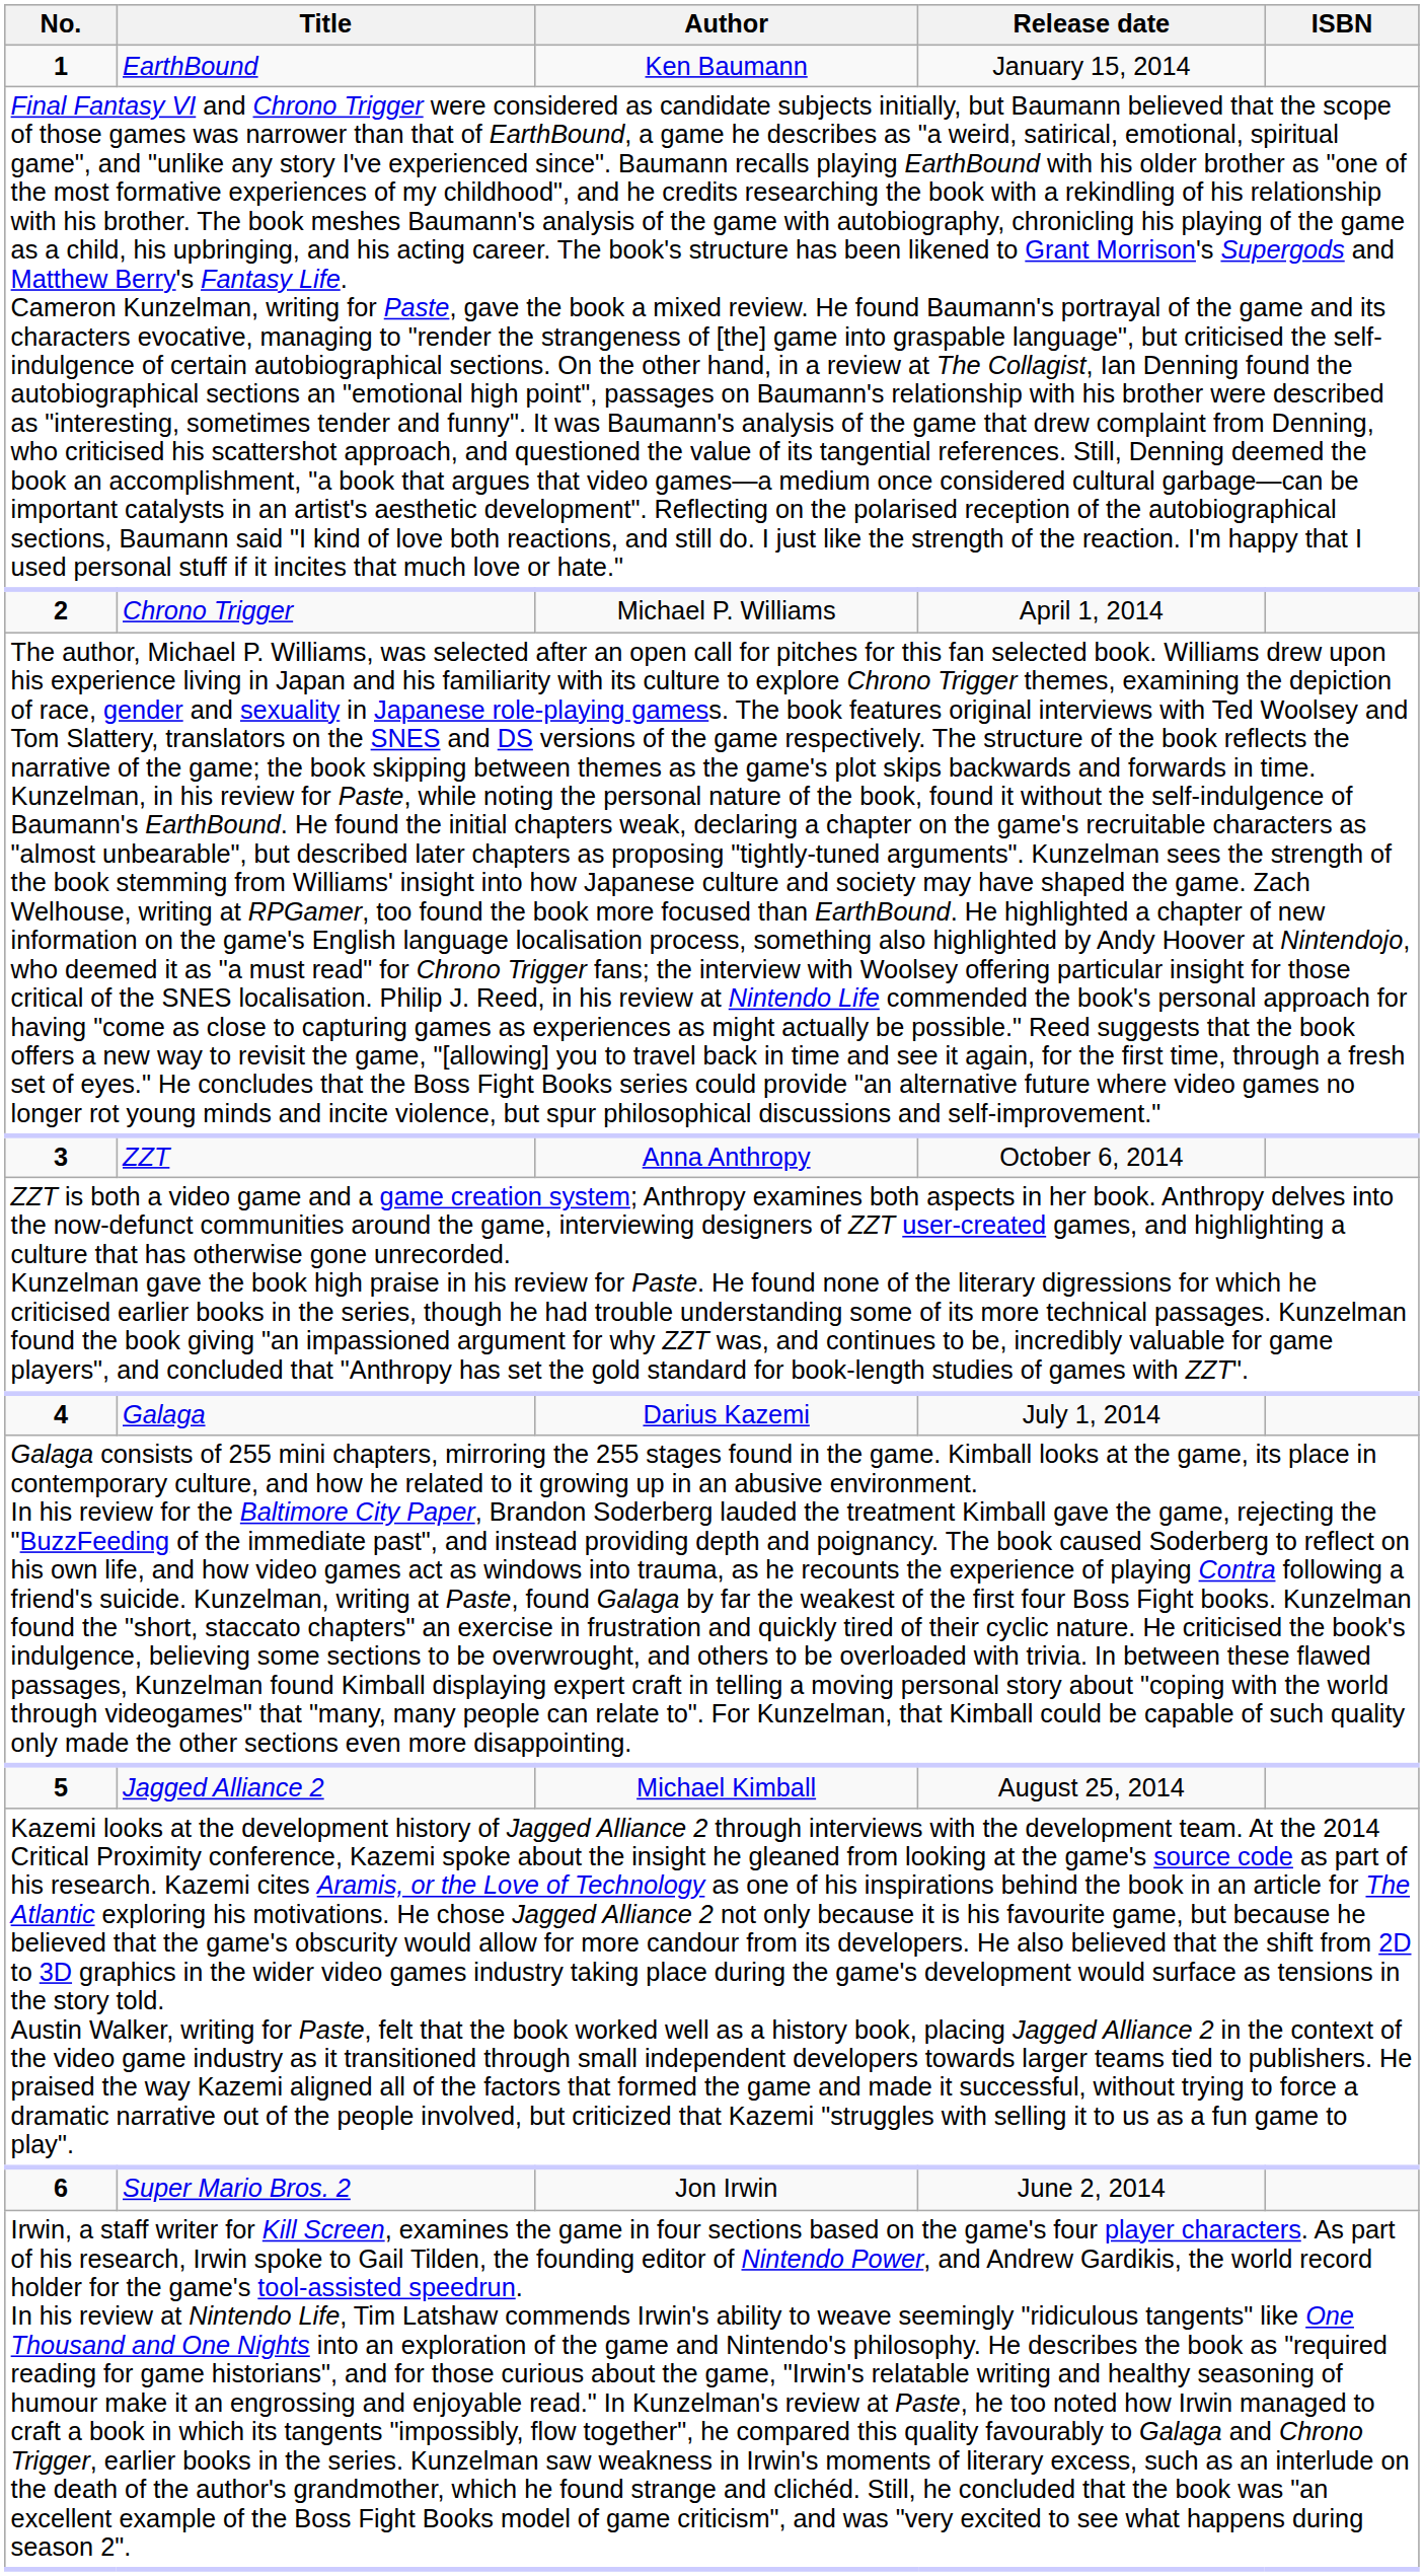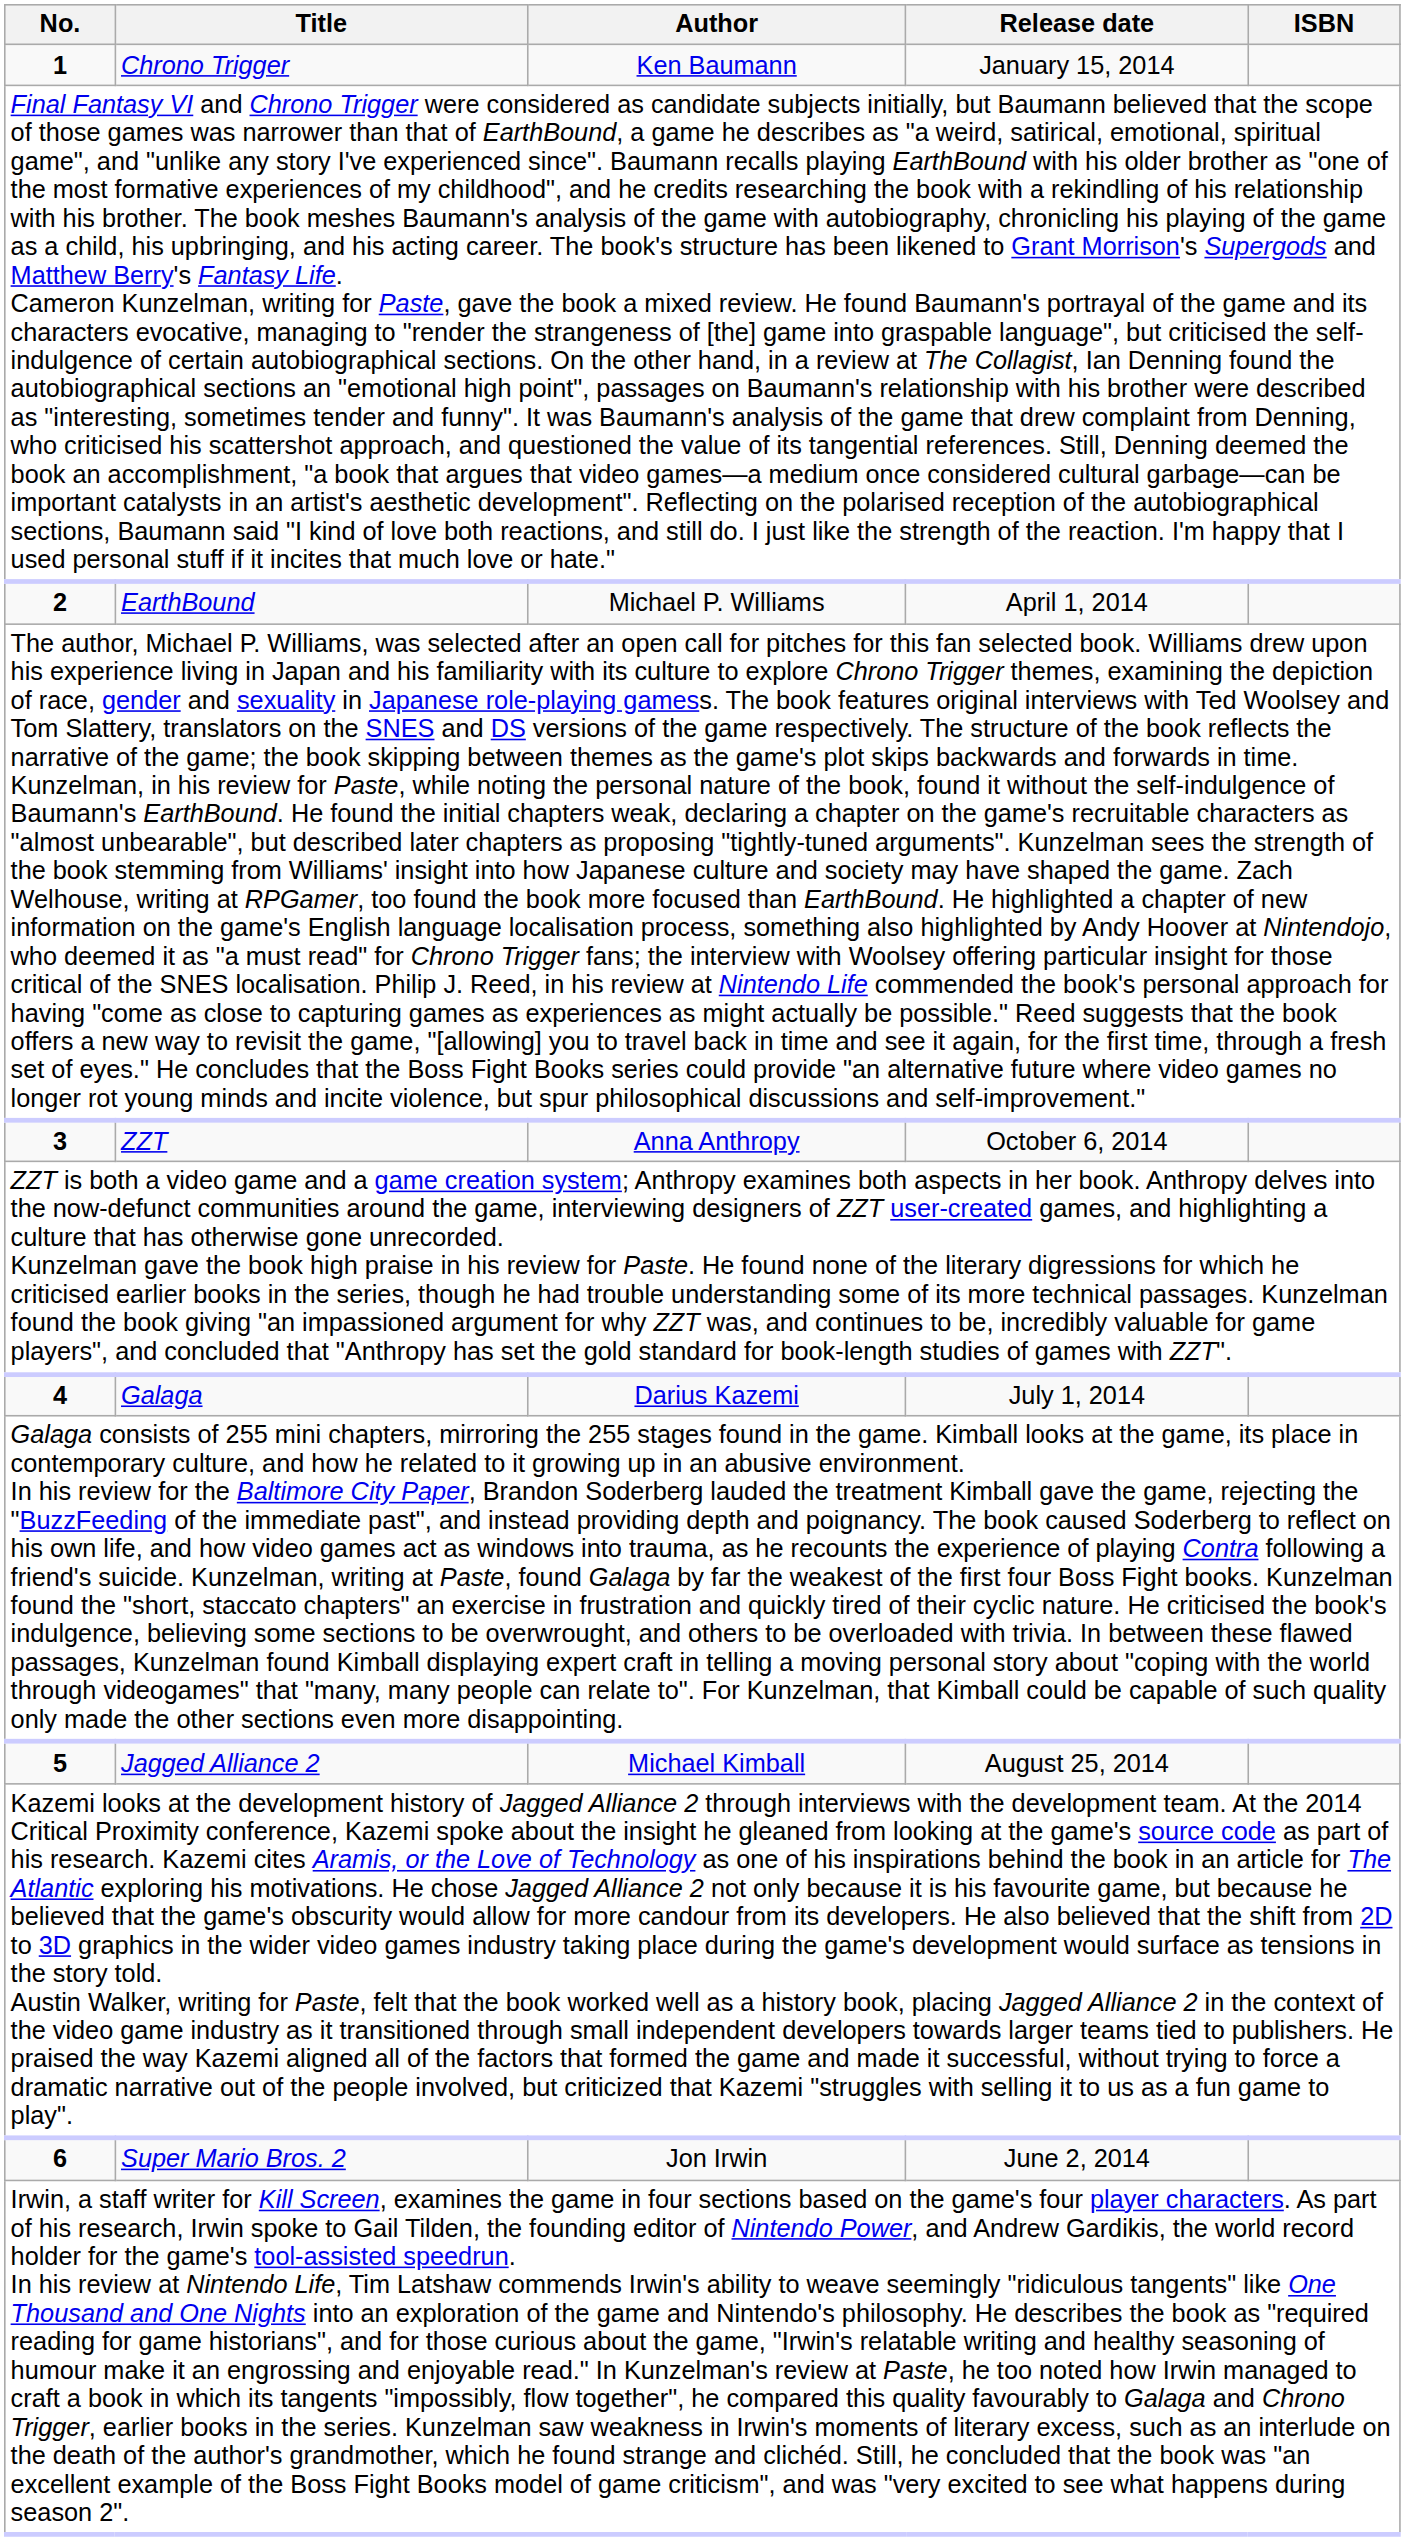1 | Title: EarthBound -> Chrono Trigger
2 | Title: Chrono Trigger -> EarthBound
